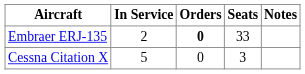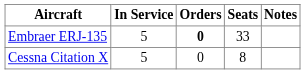Embraer ERJ-135 | In Service: 2 -> 5
Cessna Citation X | Seats: 3 -> 8
